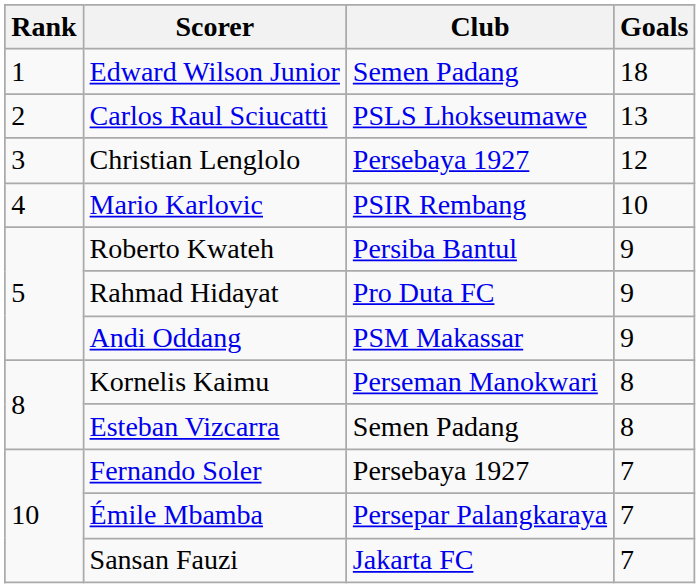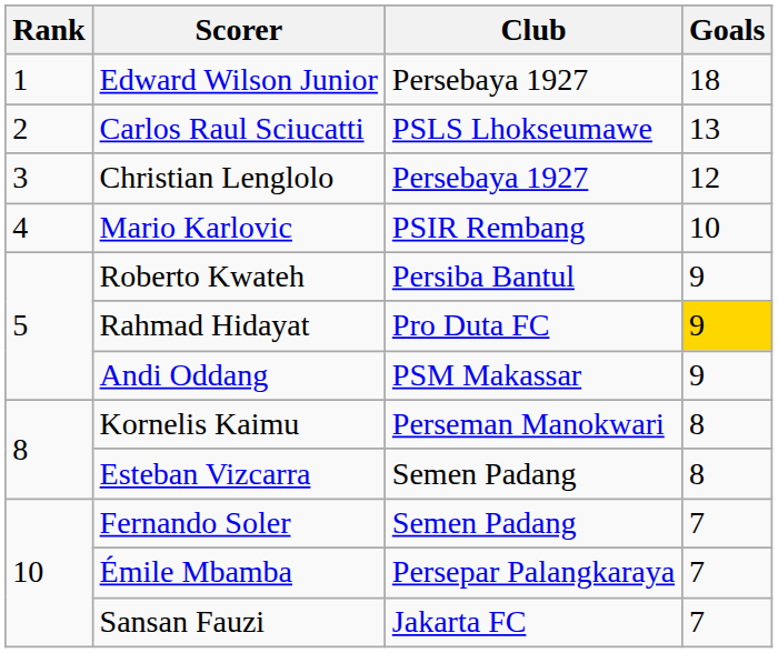Edward Wilson Junior | Club: Semen Padang -> Persebaya 1927
Rahmad Hidayat | Goals: no background -> gold background
Fernando Soler | Club: Persebaya 1927 -> Semen Padang
